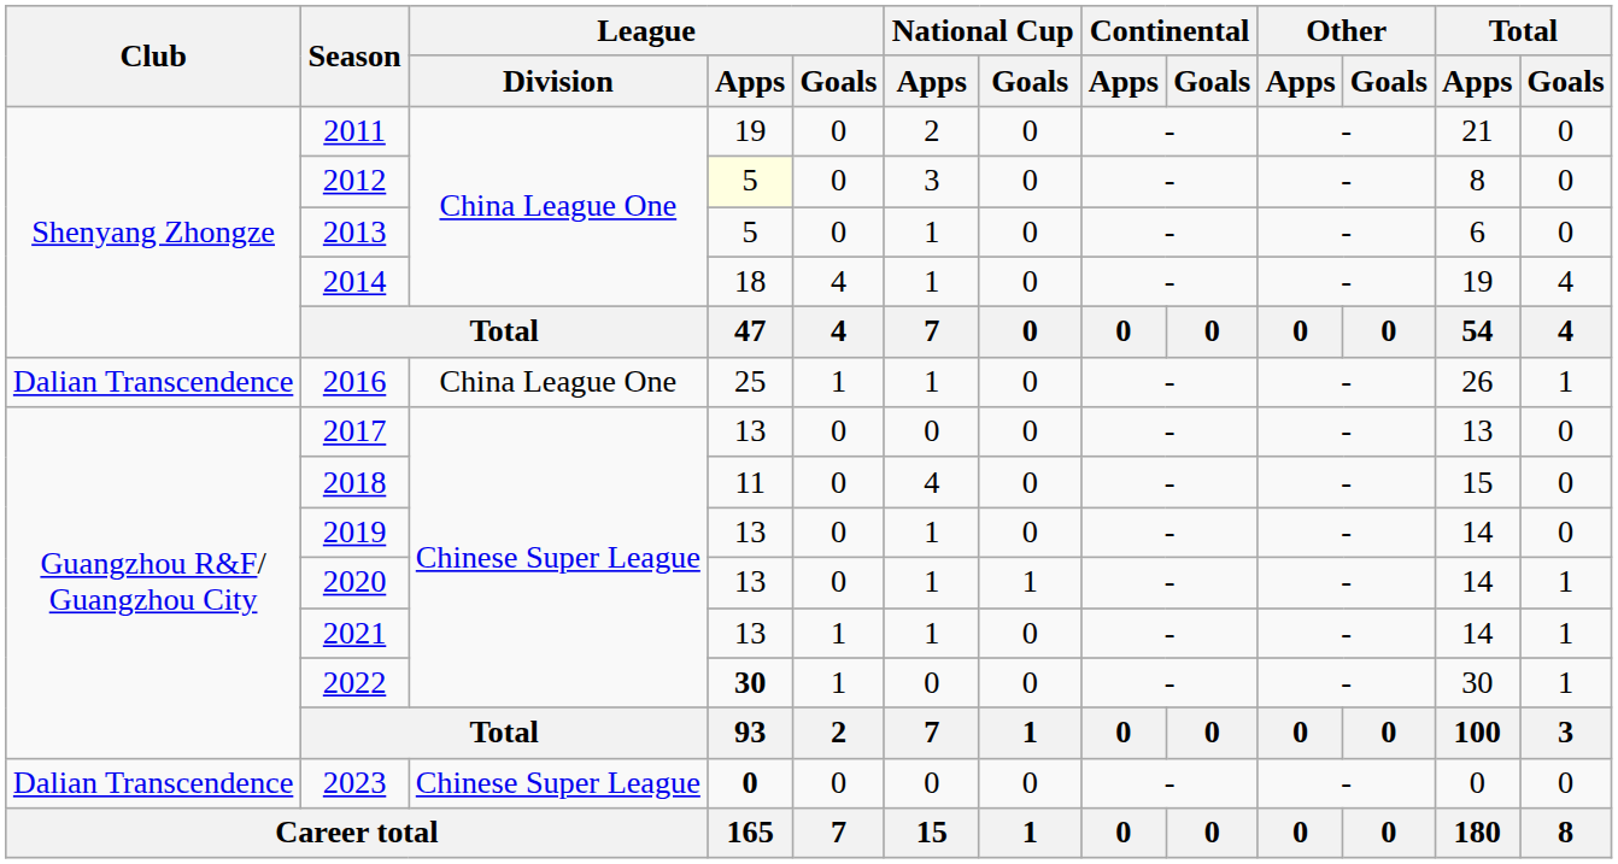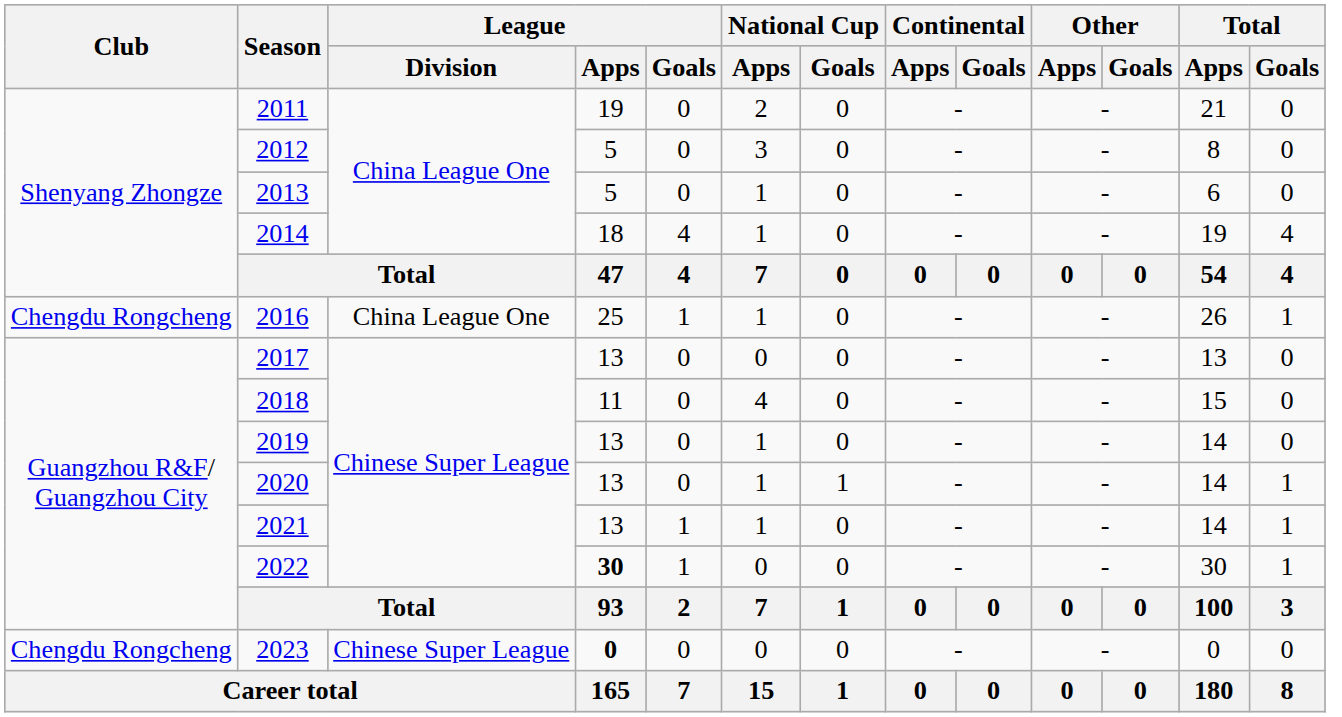2012 | League / Apps: lightyellow background -> no background
2016 | Club: Dalian Transcendence -> Chengdu Rongcheng
2023 | Club: Dalian Transcendence -> Chengdu Rongcheng
